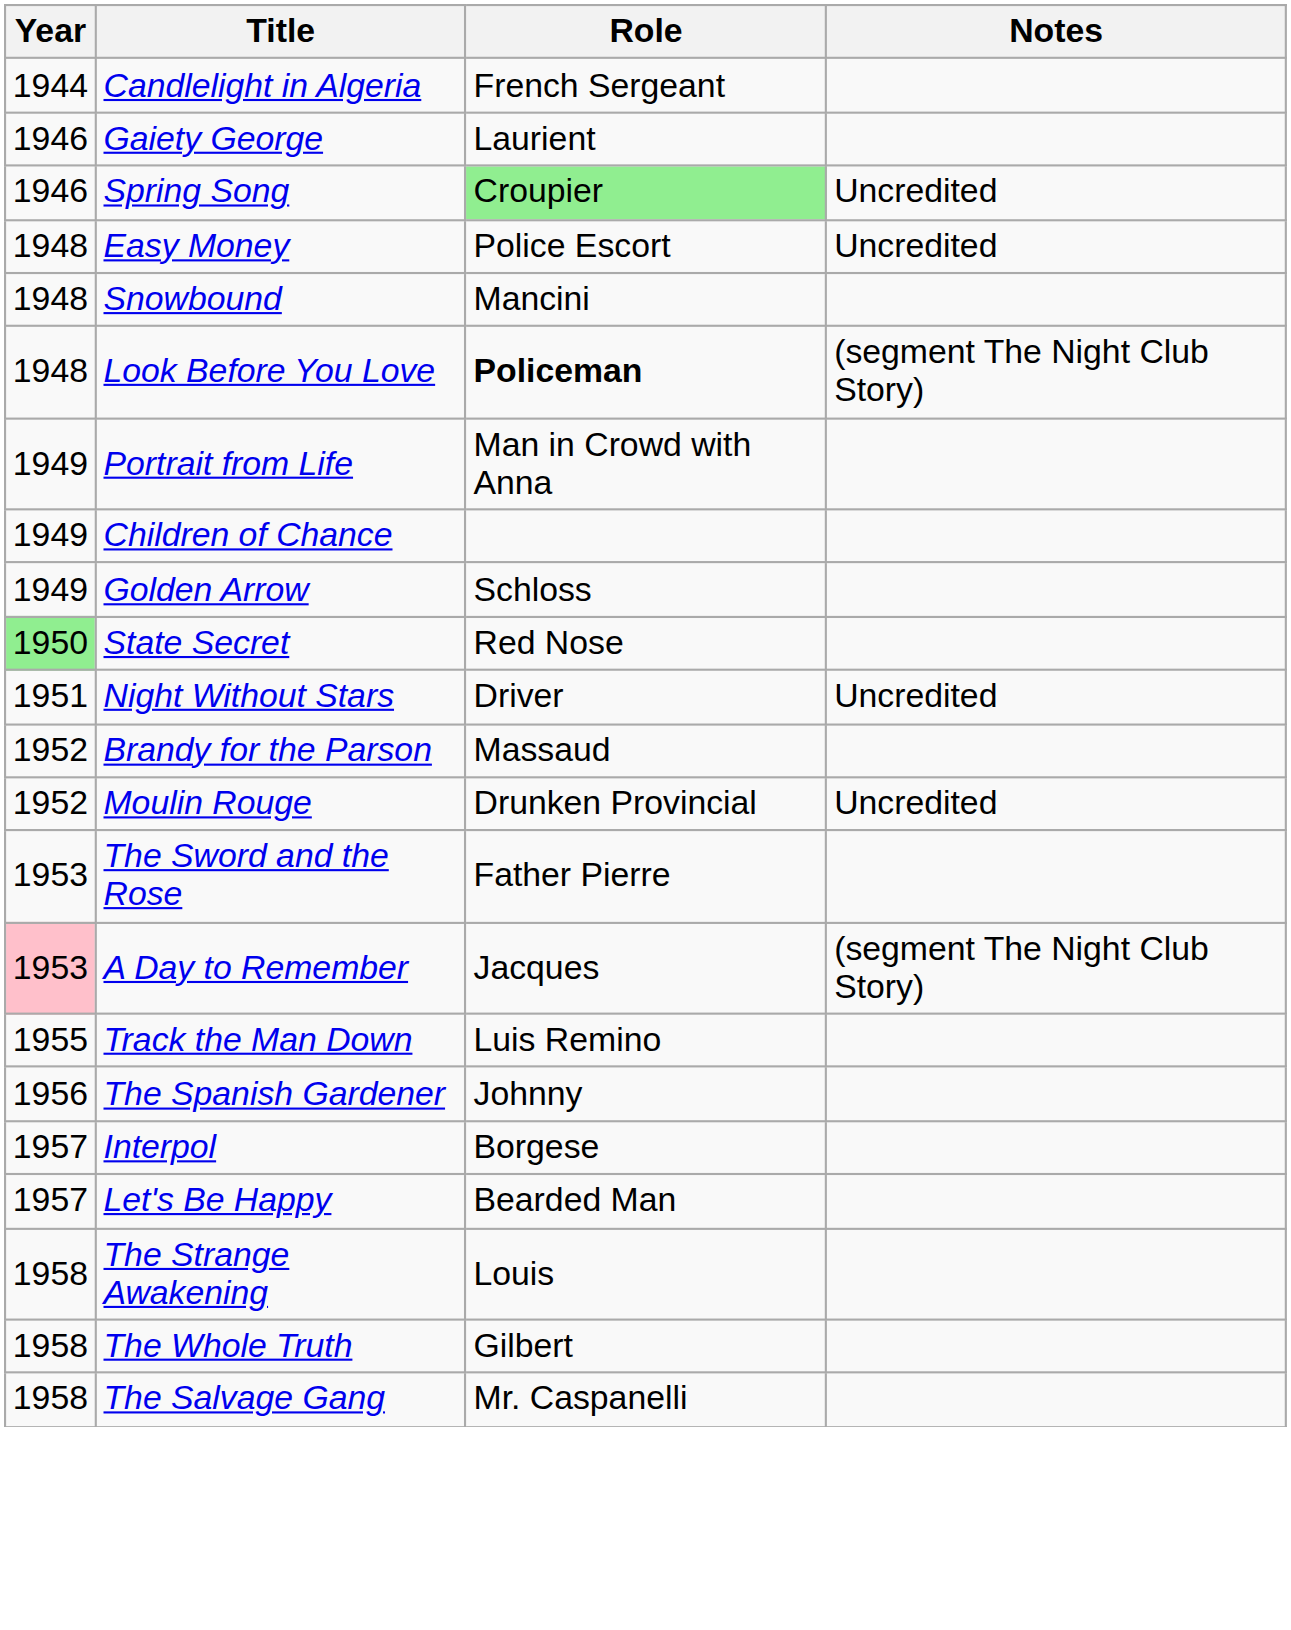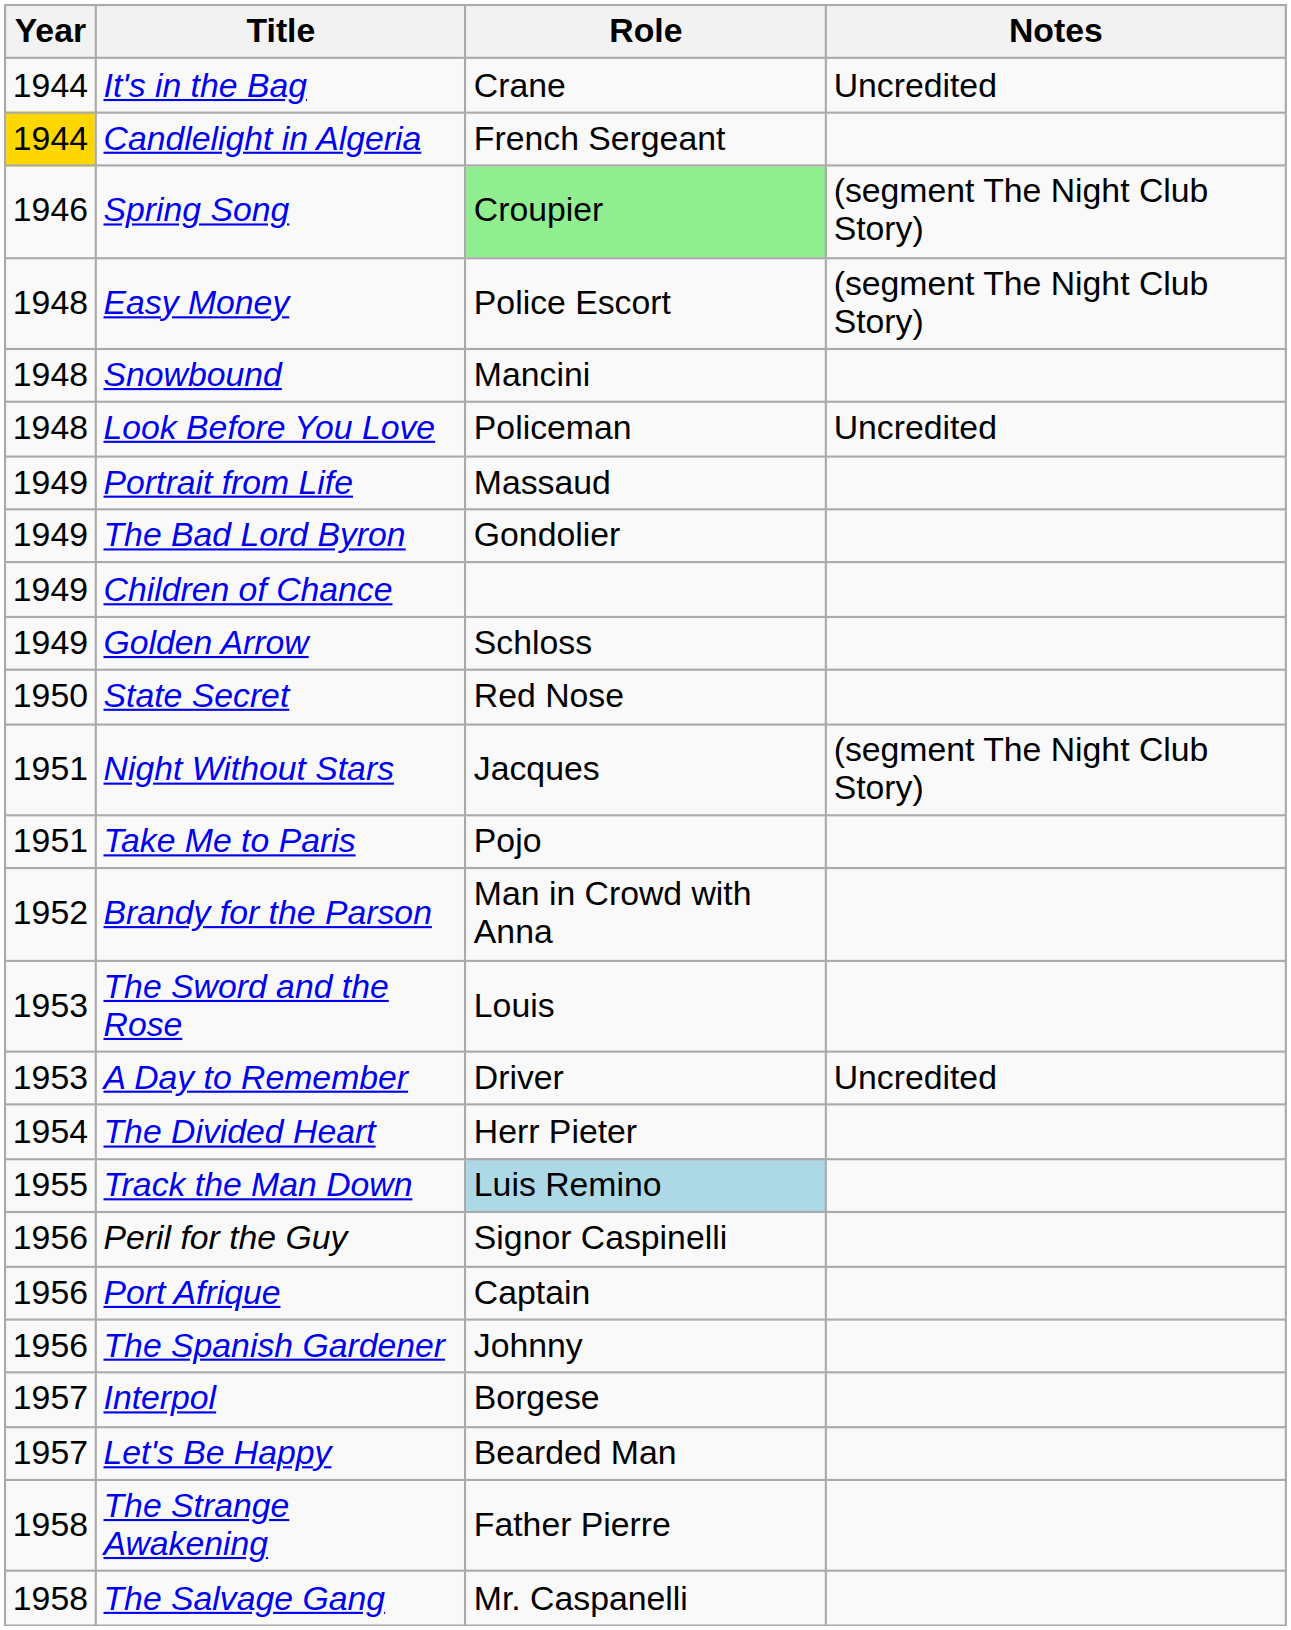+ row: 1944 | It's in the Bag | Crane | Uncredited
Candlelight in Algeria | Year: no background -> gold background
- row: 1946 | Gaiety George | Laurient
Spring Song | Notes: Uncredited -> (segment The Night Club Story)
Easy Money | Notes: Uncredited -> (segment The Night Club Story)
Look Before You Love | Role: bold -> normal
Look Before You Love | Notes: (segment The Night Club Story) -> Uncredited
Portrait from Life | Role: Man in Crowd with Anna -> Massaud
+ row: 1949 | The Bad Lord Byron | Gondolier
State Secret | Year: lightgreen background -> no background
Night Without Stars | Role: Driver -> Jacques
Night Without Stars | Notes: Uncredited -> (segment The Night Club Story)
+ row: 1951 | Take Me to Paris | Pojo
Brandy for the Parson | Role: Massaud -> Man in Crowd with Anna
- row: 1952 | Moulin Rouge | Drunken Provincial | Uncredited
The Sword and the Rose | Role: Father Pierre -> Louis
A Day to Remember | Year: pink background -> no background
A Day to Remember | Role: Jacques -> Driver
A Day to Remember | Notes: (segment The Night Club Story) -> Uncredited
+ row: 1954 | The Divided Heart | Herr Pieter
Track the Man Down | Role: no background -> lightblue background
+ row: 1956 | Peril for the Guy | Signor Caspinelli
+ row: 1956 | Port Afrique | Captain
The Strange Awakening | Role: Louis -> Father Pierre
- row: 1958 | The Whole Truth | Gilbert
